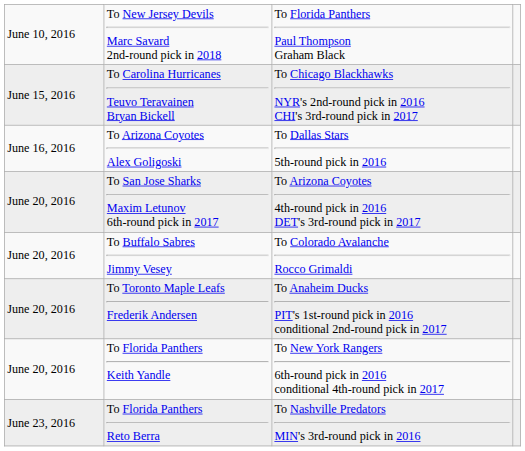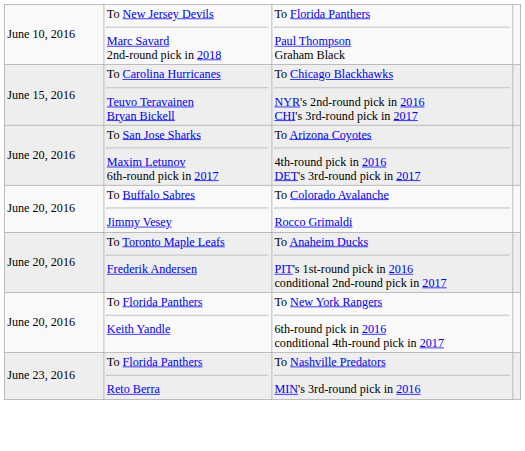- row: June 16, 2016 | To Arizona Coyotes Alex Goligoski | To Dallas Stars 5th-round pick in 2016
